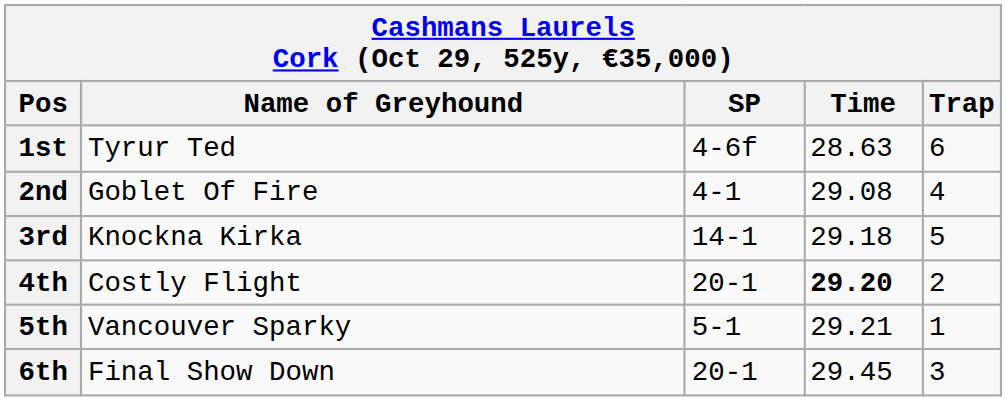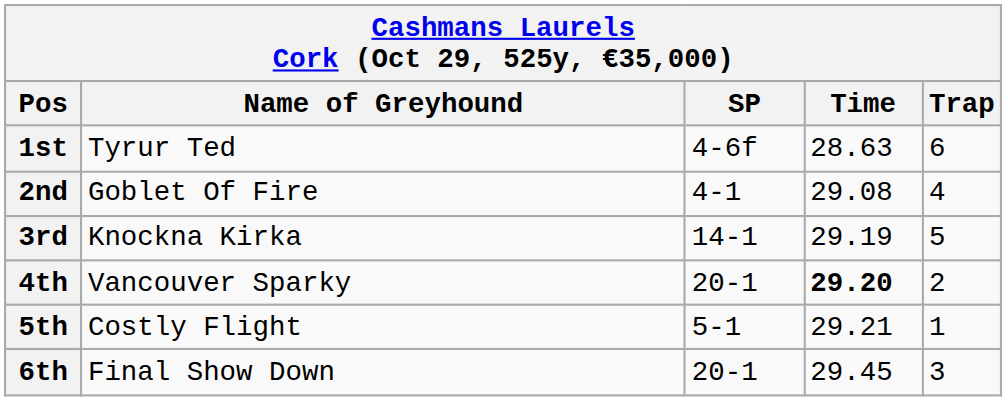3rd | Time: 29.18 -> 29.19
4th | Name of Greyhound: Costly Flight -> Vancouver Sparky
5th | Name of Greyhound: Vancouver Sparky -> Costly Flight
